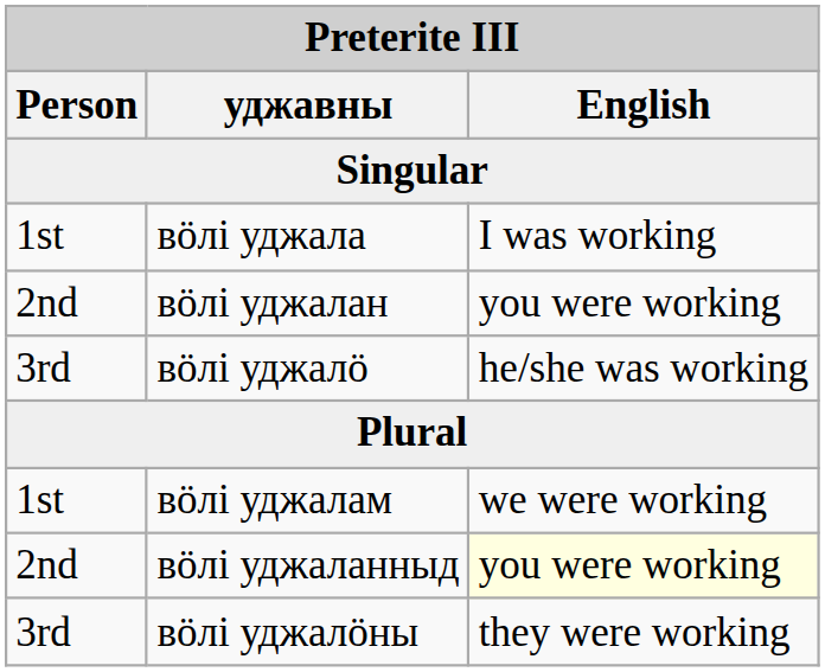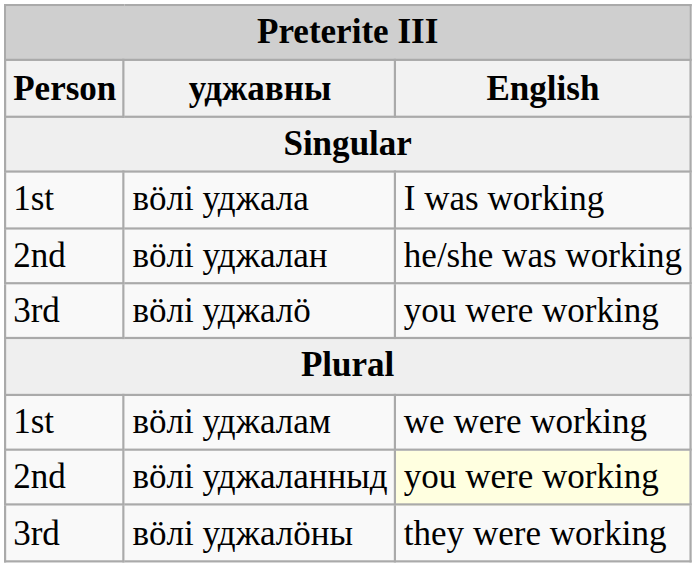вӧлі уджалан | English: you were working -> he/she was working
вӧлі уджалӧ | English: he/she was working -> you were working
